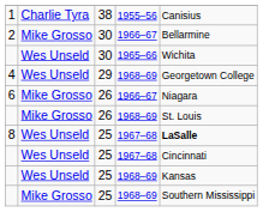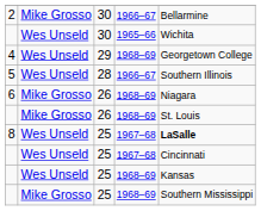- row: 1 | Charlie Tyra | 38 | 1955–56 | Canisius
+ row: 5 | Wes Unseld | 28 | 1966–67 | Southern Illinois
6 | column 4: 1966–67 -> 1968–69
